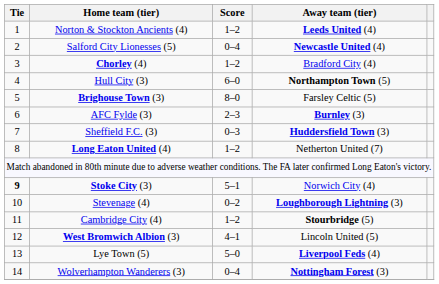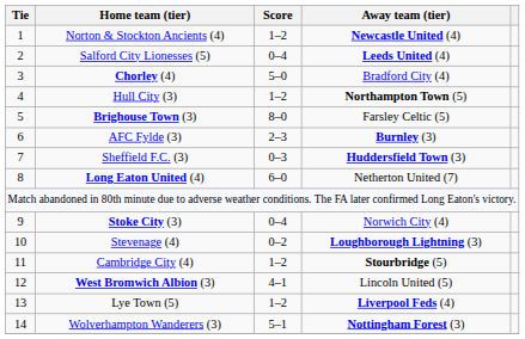Norton & Stockton Ancients (4) | Away team (tier): Leeds United (4) -> Newcastle United (4)
Salford City Lionesses (5) | Away team (tier): Newcastle United (4) -> Leeds United (4)
Chorley (4) | Score: 1–2 -> 5–0
Hull City (3) | Score: 6–0 -> 1–2
Long Eaton United (4) | Score: 1–2 -> 6–0
Stoke City (3) | Tie: bold -> normal
Stoke City (3) | Score: 5–1 -> 0–4
Lye Town (5) | Score: 5–0 -> 1–2
Wolverhampton Wanderers (3) | Score: 0–4 -> 5–1
